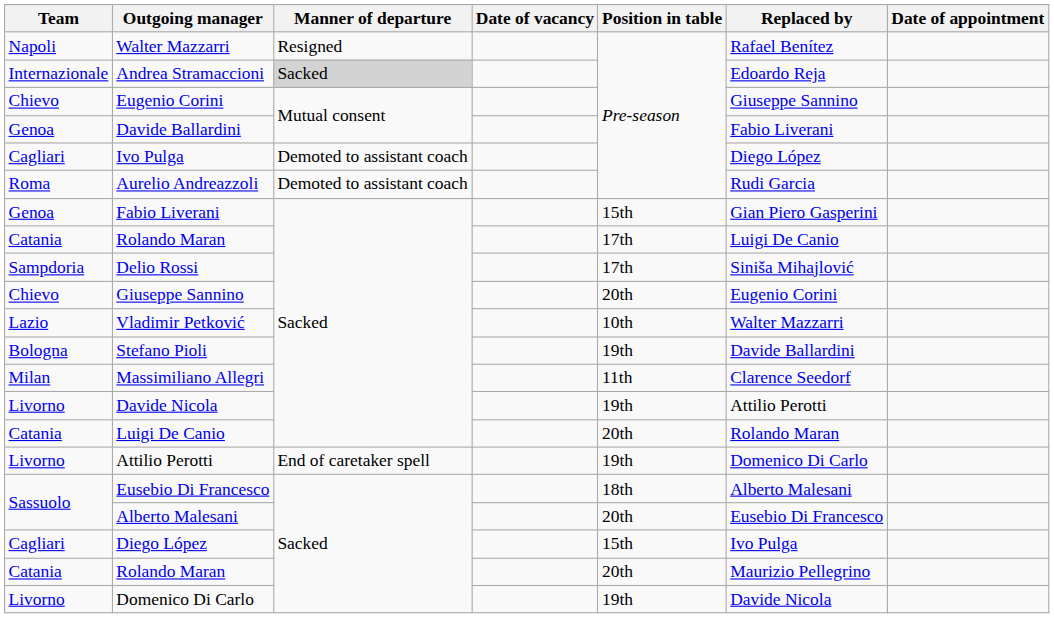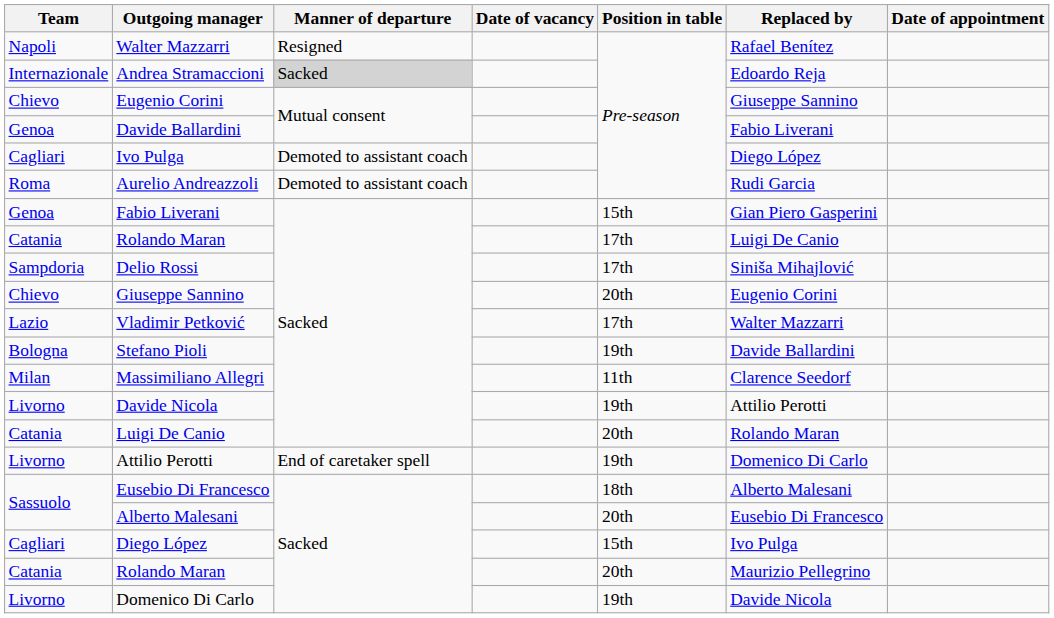Vladimir Petković | Position in table: 10th -> 17th
